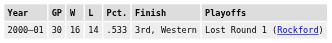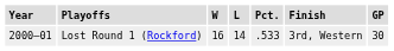columns swapped: GP <-> Playoffs
